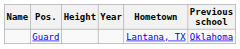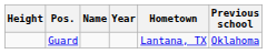columns swapped: Name <-> Height
